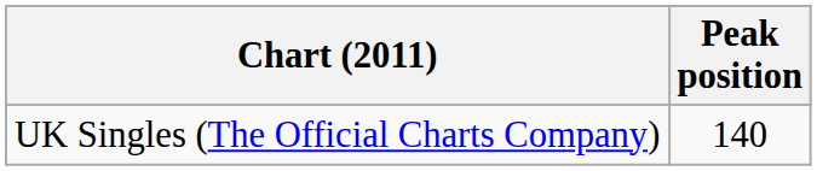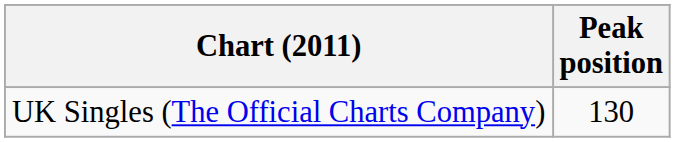UK Singles (The Official Charts Company) | Peak position: 140 -> 130
